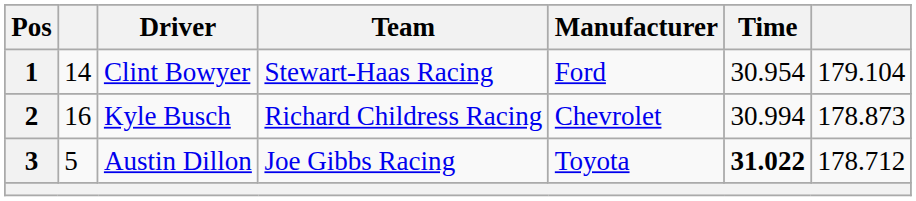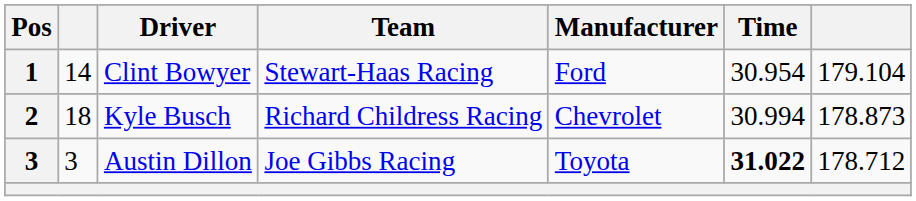Kyle Busch | column 2: 16 -> 18
Austin Dillon | column 2: 5 -> 3
